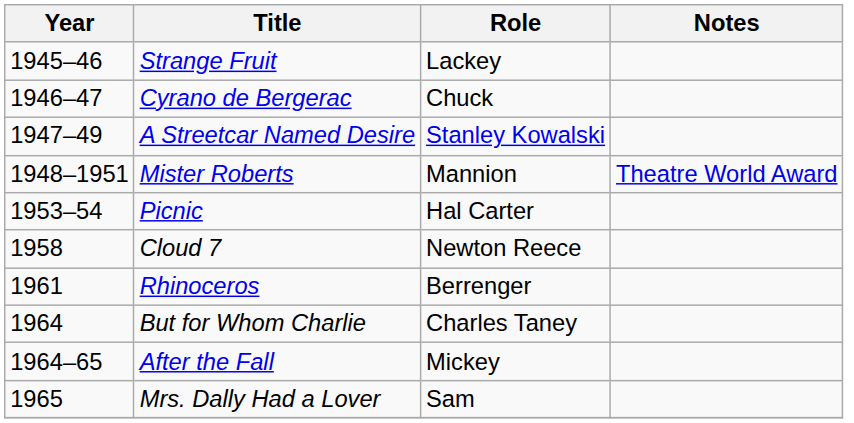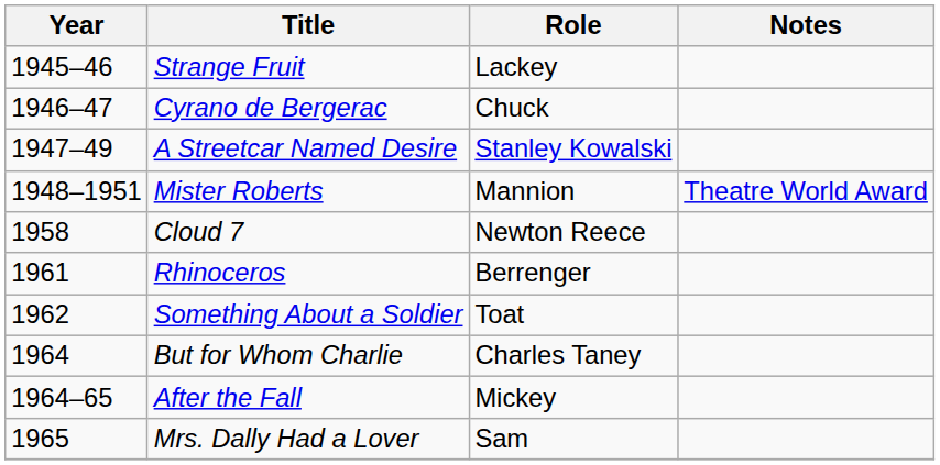- row: 1953–54 | Picnic | Hal Carter
+ row: 1962 | Something About a Soldier | Toat
